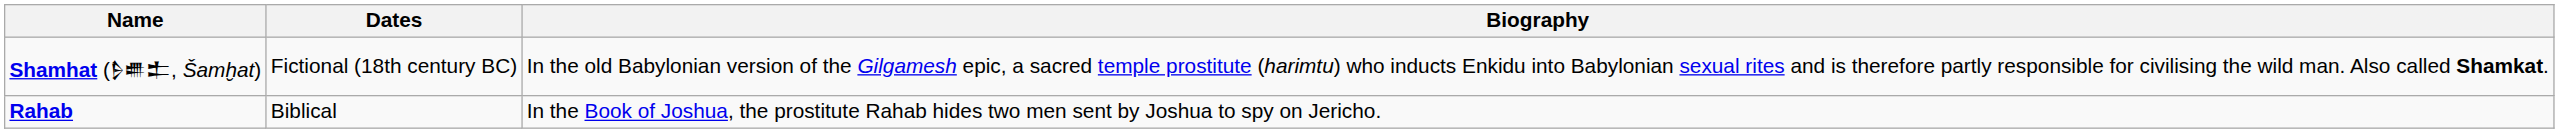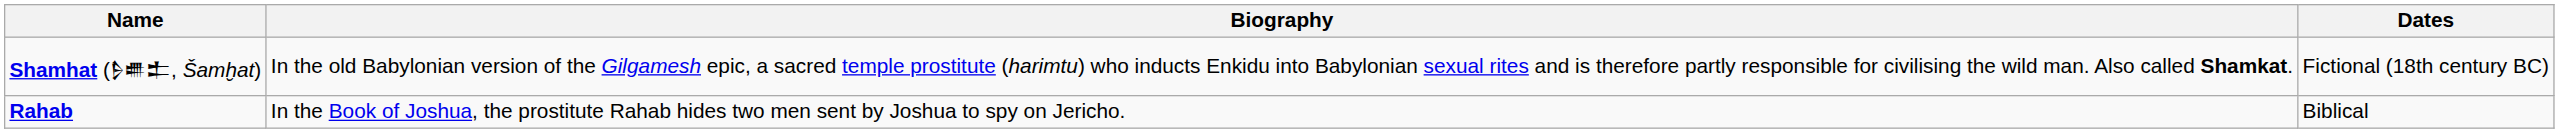columns swapped: Dates <-> Biography
